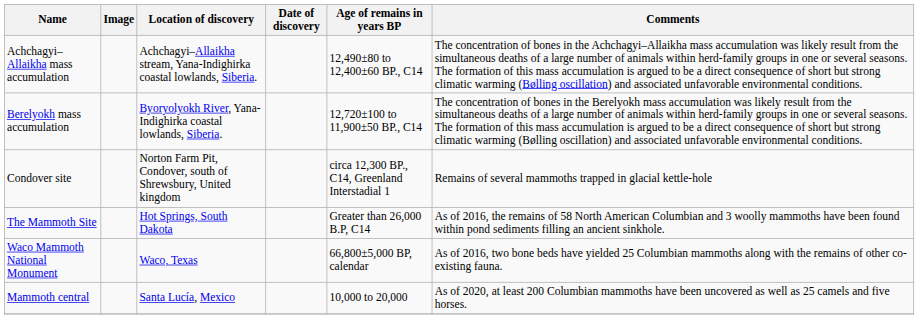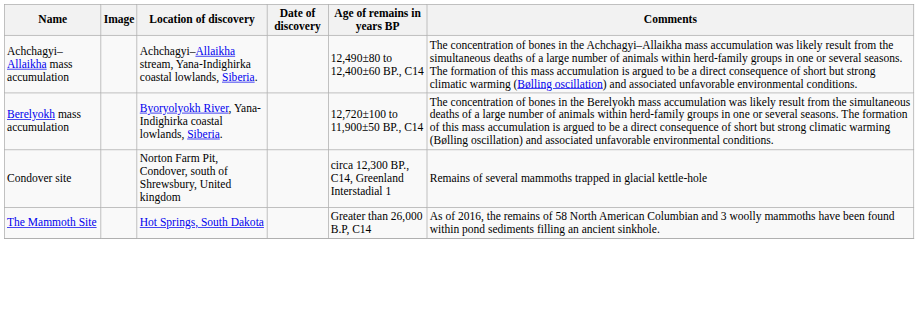- row: Waco Mammoth National Monument | Waco, Texas | 66,800±5,000 BP, calendar | As of 2016, two bone beds have yielded 25 Columbian mammoths along with the remains of other co-existing fauna.
- row: Mammoth central | Santa Lucía, Mexico | 10,000 to 20,000 | As of 2020, at least 200 Columbian mammoths have been uncovered as well as 25 camels and five horses.
